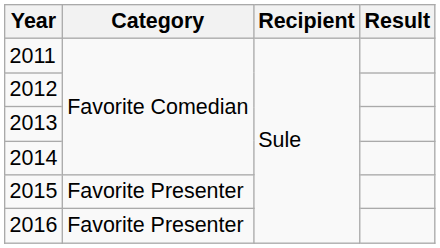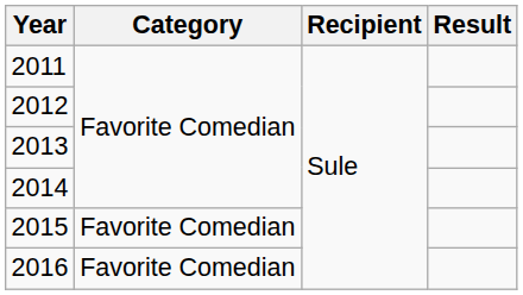2015 | Category: Favorite Presenter -> Favorite Comedian
2016 | Category: Favorite Presenter -> Favorite Comedian
